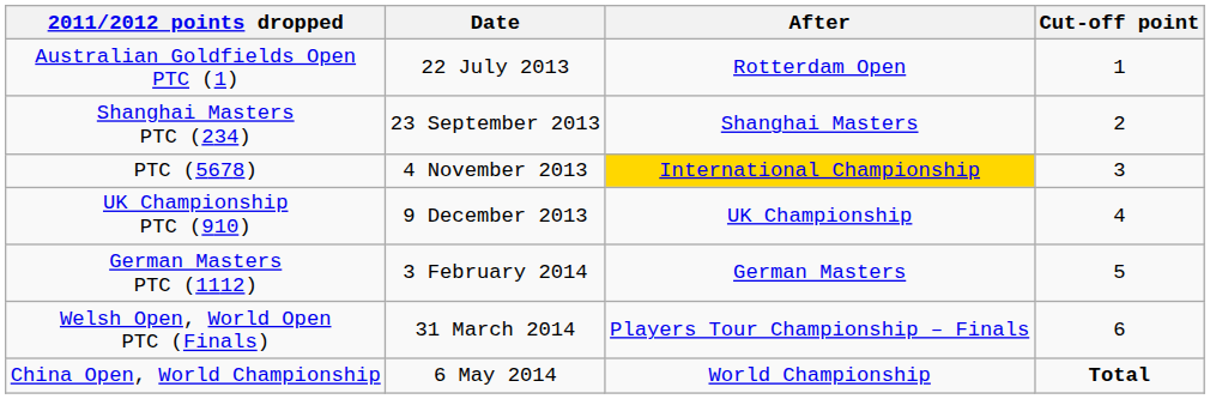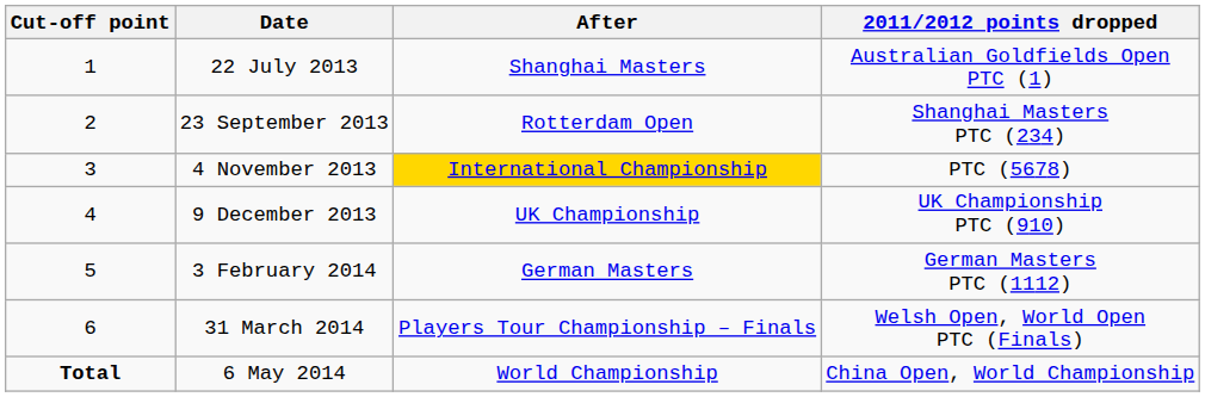columns swapped: Cut-off point <-> 2011/2012 points dropped
22 July 2013 | After: Rotterdam Open -> Shanghai Masters
23 September 2013 | After: Shanghai Masters -> Rotterdam Open
